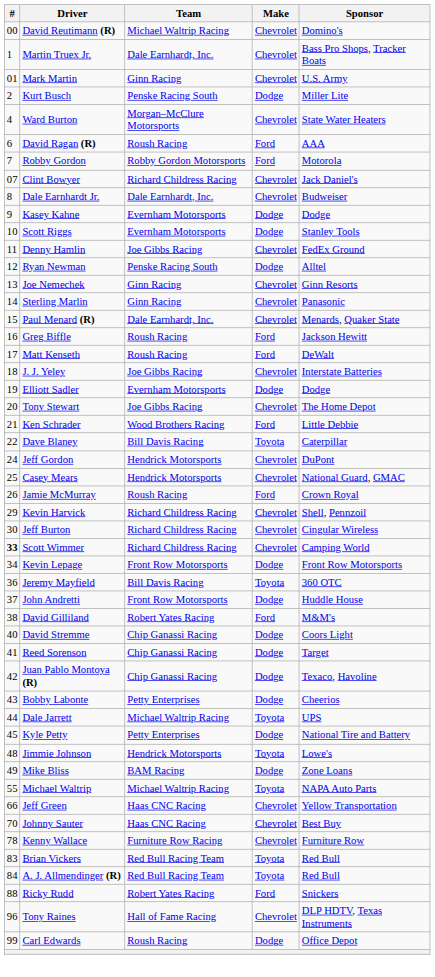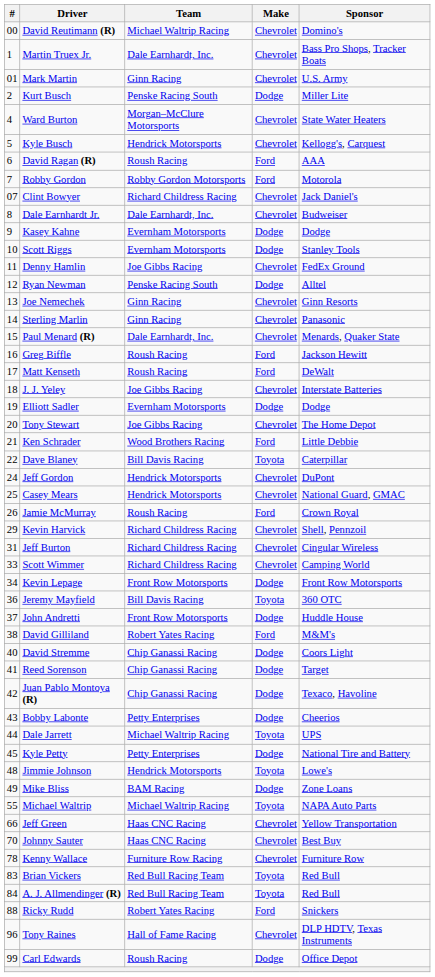+ row: 5 | Kyle Busch | Hendrick Motorsports | Chevrolet | Kellogg's, Carquest
Jeff Burton | #: 30 -> 31
Scott Wimmer | #: bold -> normal
